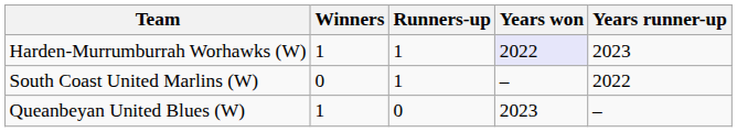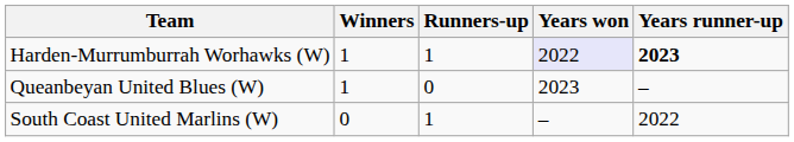Harden-Murrumburrah Worhawks (W) | Years runner-up: normal -> bold
rows swapped: Queanbeyan United Blues (W) <-> South Coast United Marlins (W)
